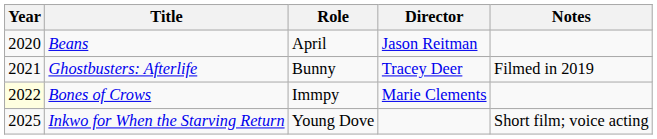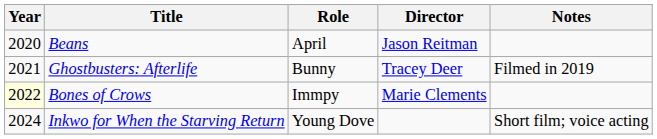Inkwo for When the Starving Return | Year: 2025 -> 2024
